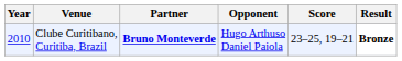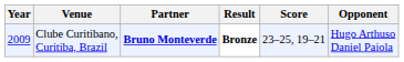columns swapped: Opponent <-> Result
Clube Curitibano, Curitiba, Brazil | Year: 2010 -> 2009
